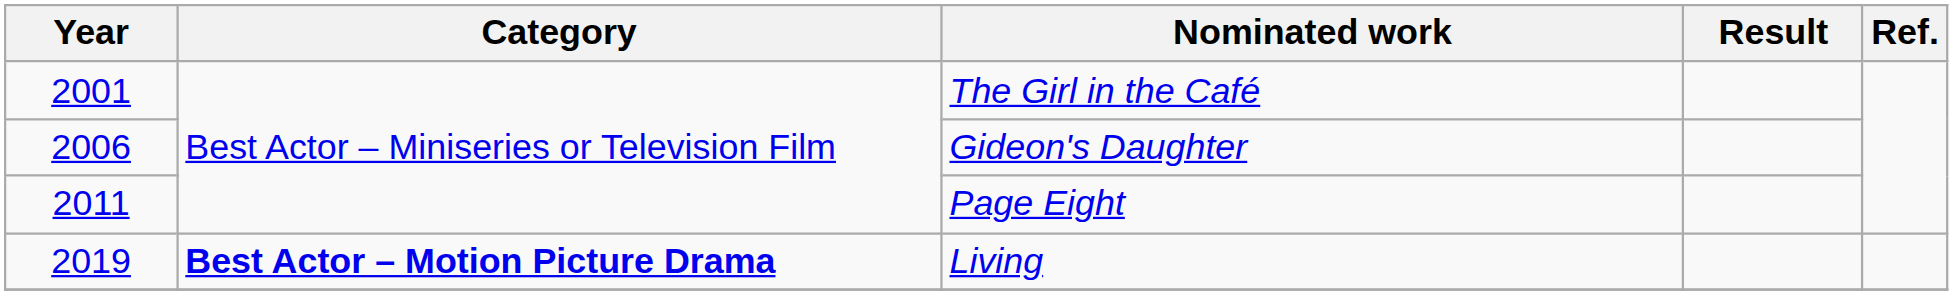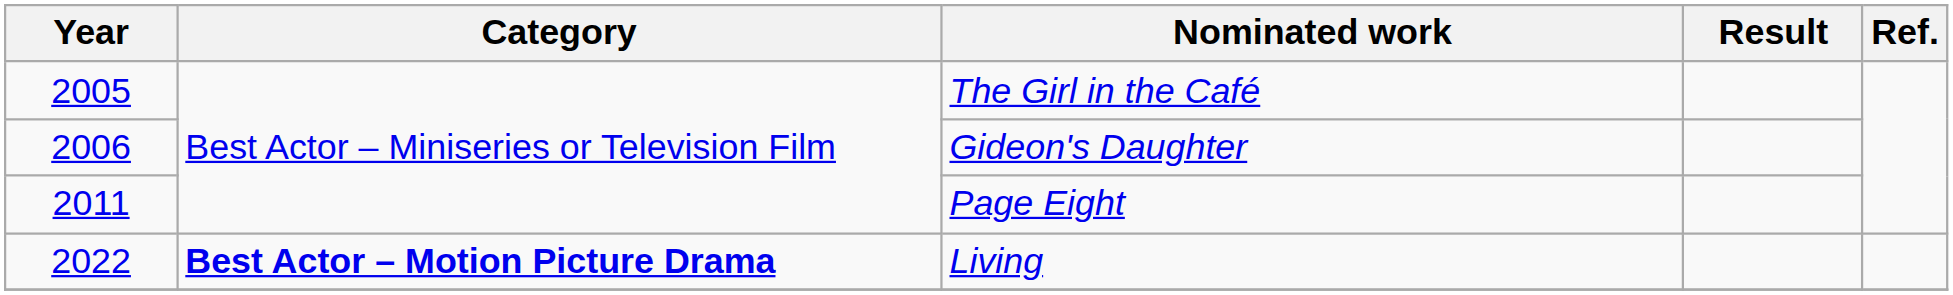The Girl in the Café | Year: 2001 -> 2005
Living | Year: 2019 -> 2022
